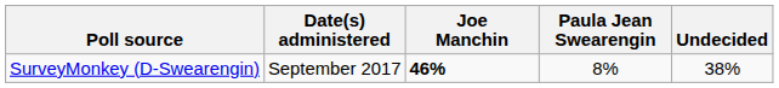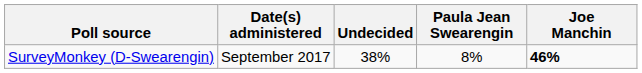columns swapped: Joe Manchin <-> Undecided
